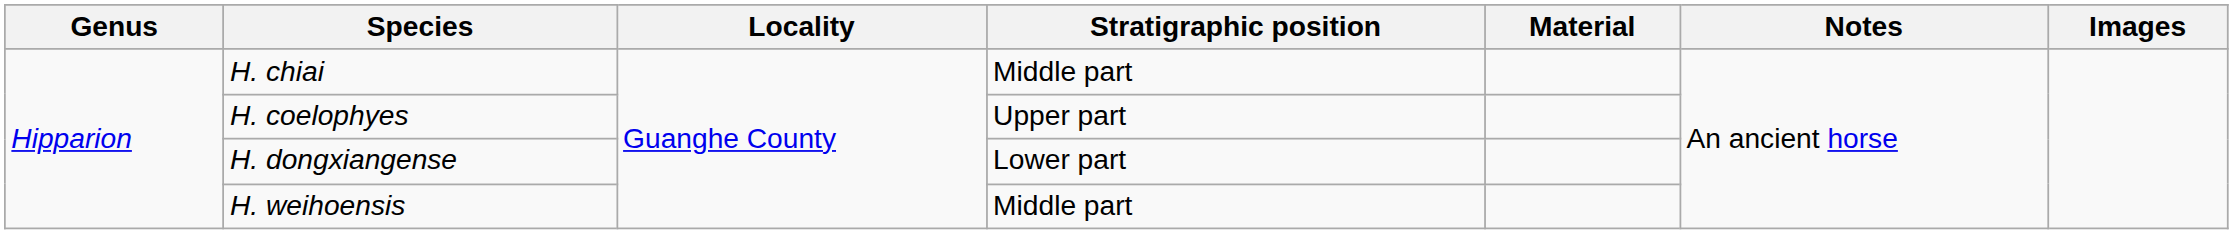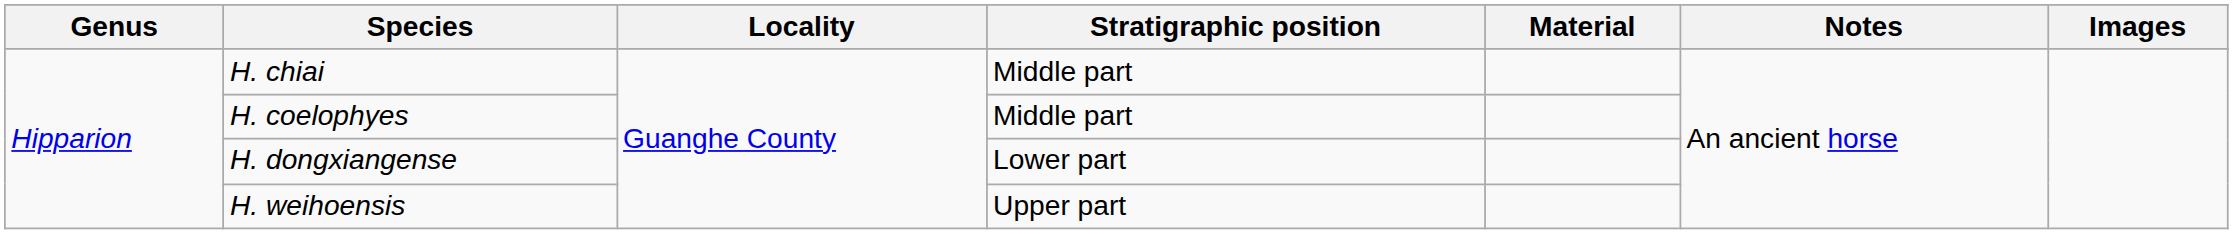H. coelophyes | Stratigraphic position: Upper part -> Middle part
H. weihoensis | Stratigraphic position: Middle part -> Upper part
